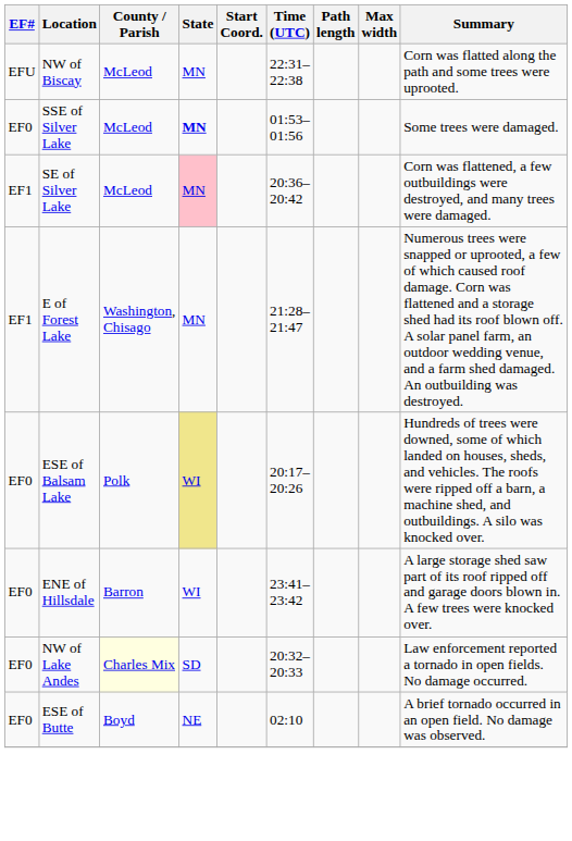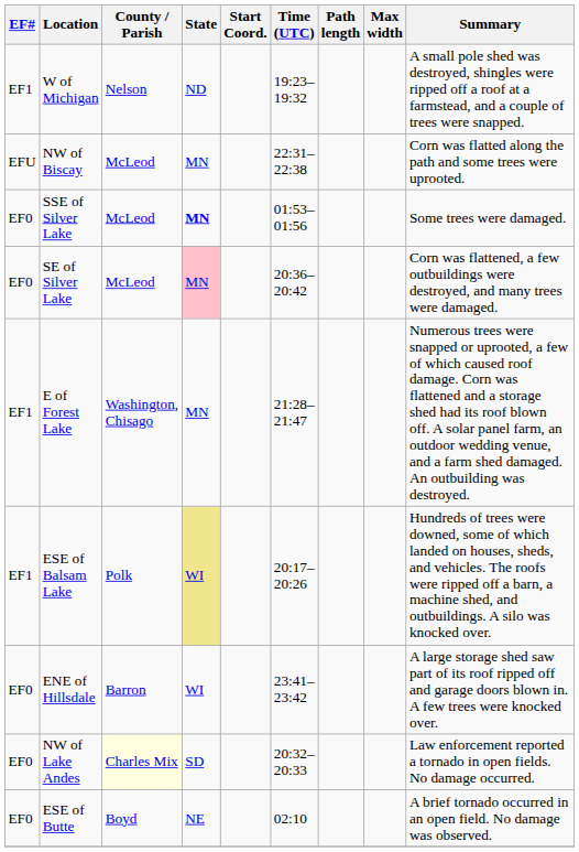+ row: EF1 | W of Michigan | Nelson | ND | 19:23–19:32 | A small pole shed was destroyed, shingles were ripped off a roof at a farmstead, and a couple of trees were snapped.
SE of Silver Lake | EF#: EF1 -> EF0
ESE of Balsam Lake | EF#: EF0 -> EF1
